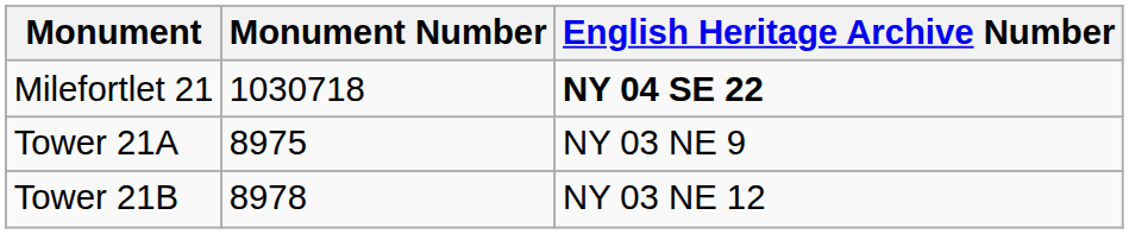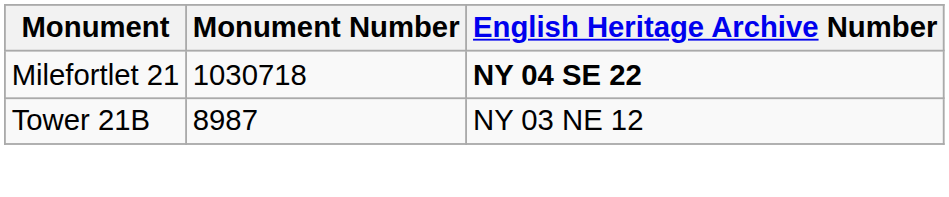- row: Tower 21A | 8975 | NY 03 NE 9
Tower 21B | Monument Number: 8978 -> 8987
